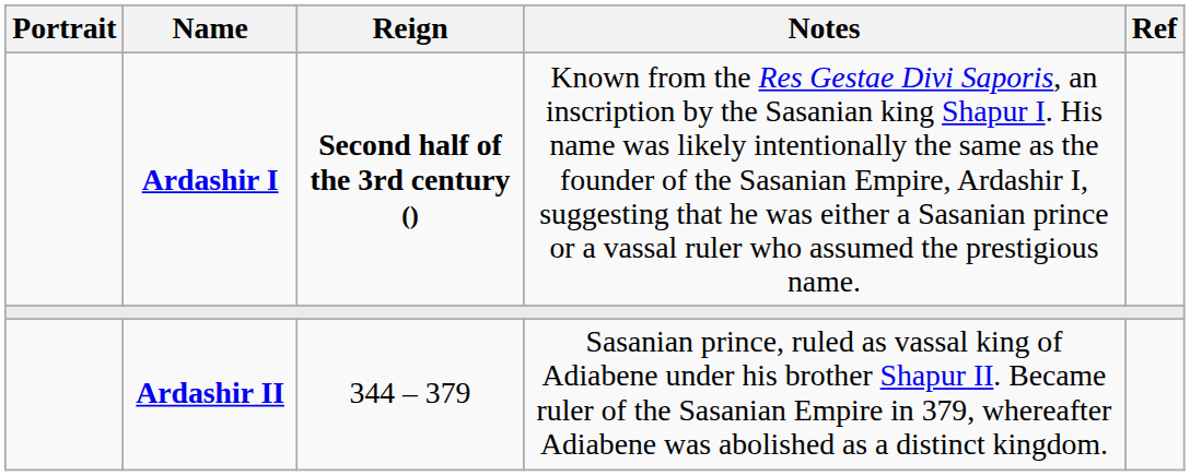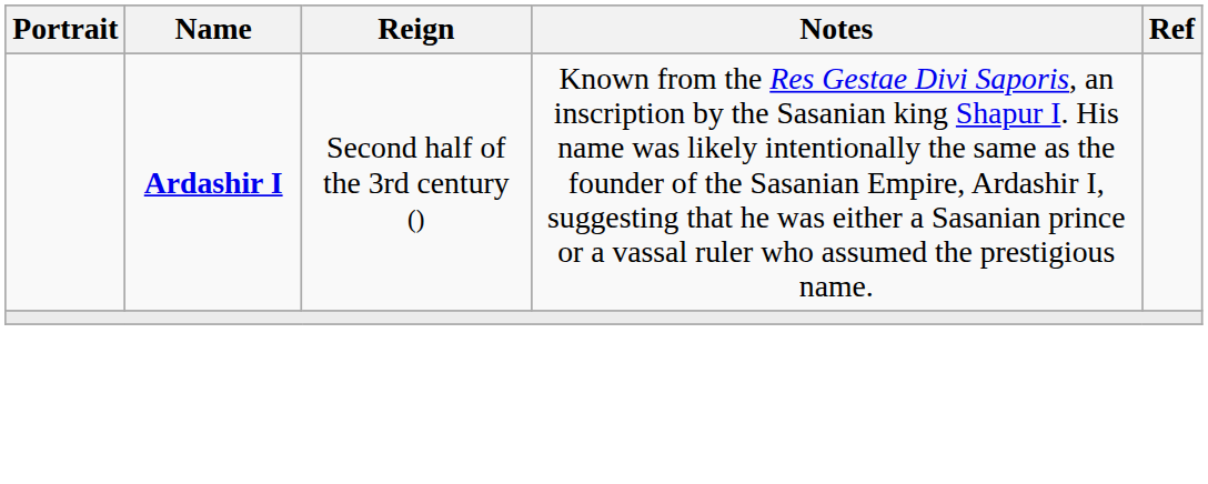Ardashir I | Reign: bold -> normal
- row: Ardashir II | 344 – 379 | Sasanian prince, ruled as vassal king of Adiabene under his brother Shapur II. Became ruler of the Sasanian Empire in 379, whereafter Adiabene was abolished as a distinct kingdom.
